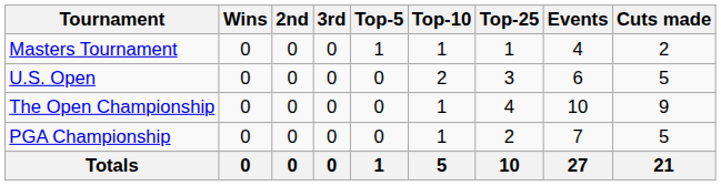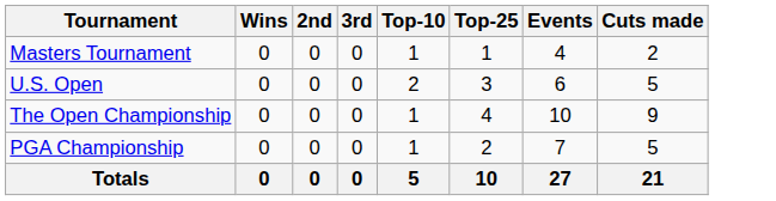- column: Top-5 | 1 | 0 | 0 | 0 | 1
